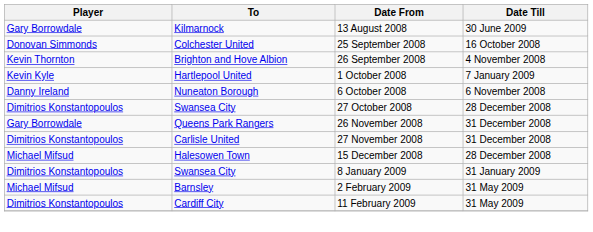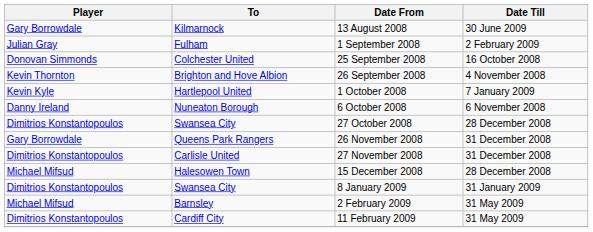+ row: Julian Gray | Fulham | 1 September 2008 | 2 February 2009
